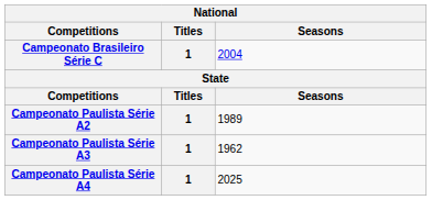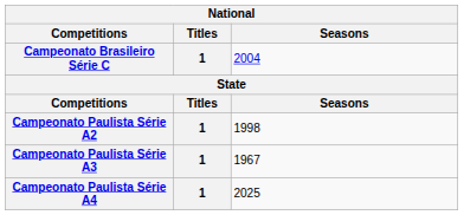Campeonato Paulista Série A2 | Seasons: 1989 -> 1998
Campeonato Paulista Série A3 | Seasons: 1962 -> 1967
